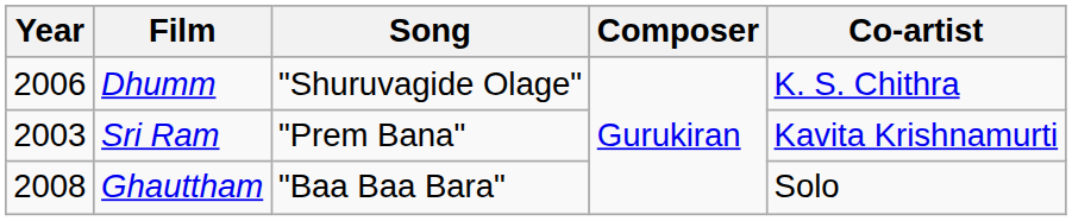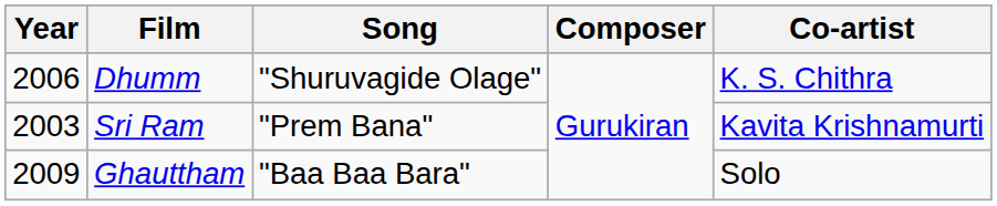Ghauttham | Year: 2008 -> 2009
